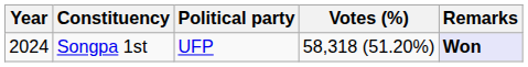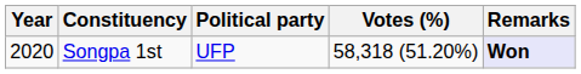Songpa 1st | Year: 2024 -> 2020
